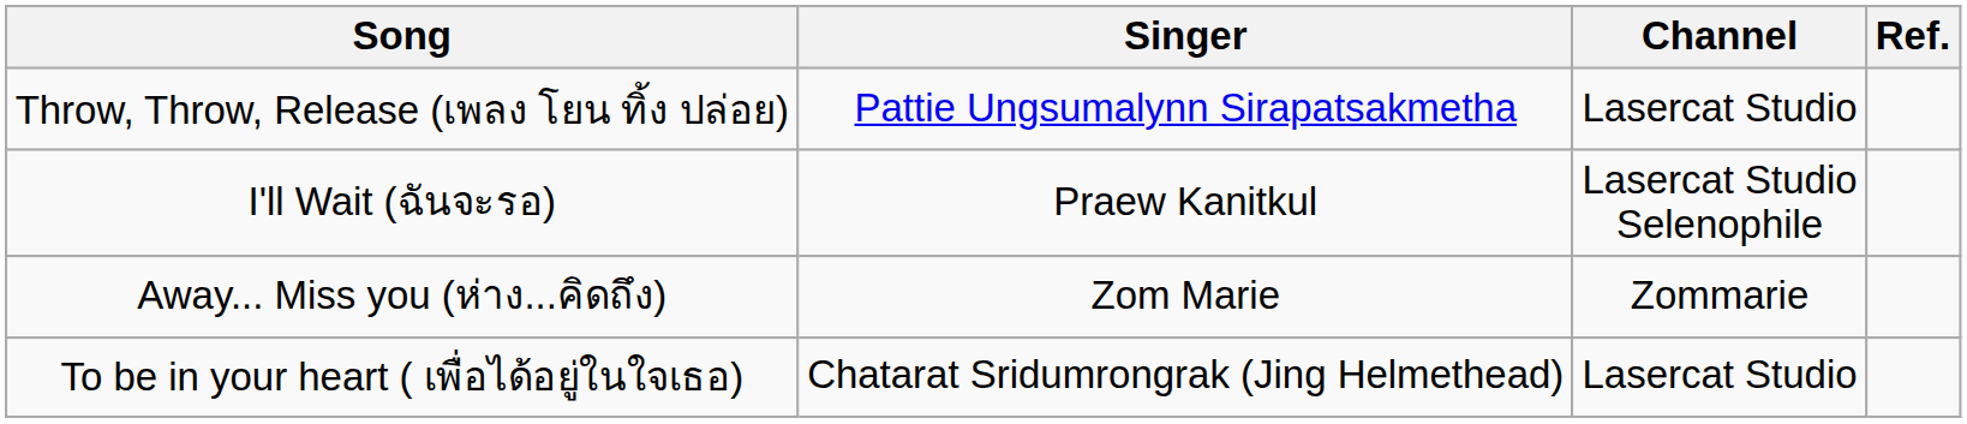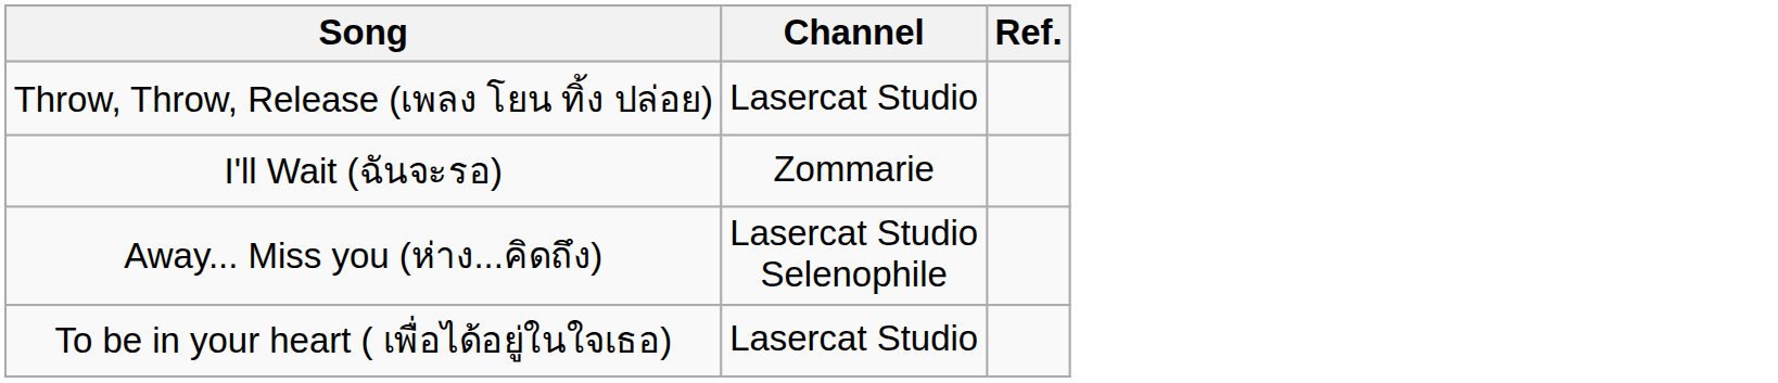- column: Singer | Pattie Ungsumalynn Sirapatsakmetha | Praew Kanitkul | Zom Marie | Chatarat Sridumrongrak (Jing Helmethead)
I'll Wait (ฉันจะรอ) | Channel: Lasercat Studio Selenophile -> Zommarie
Away... Miss you (ห่าง...คิดถึง) | Channel: Zommarie -> Lasercat Studio Selenophile
